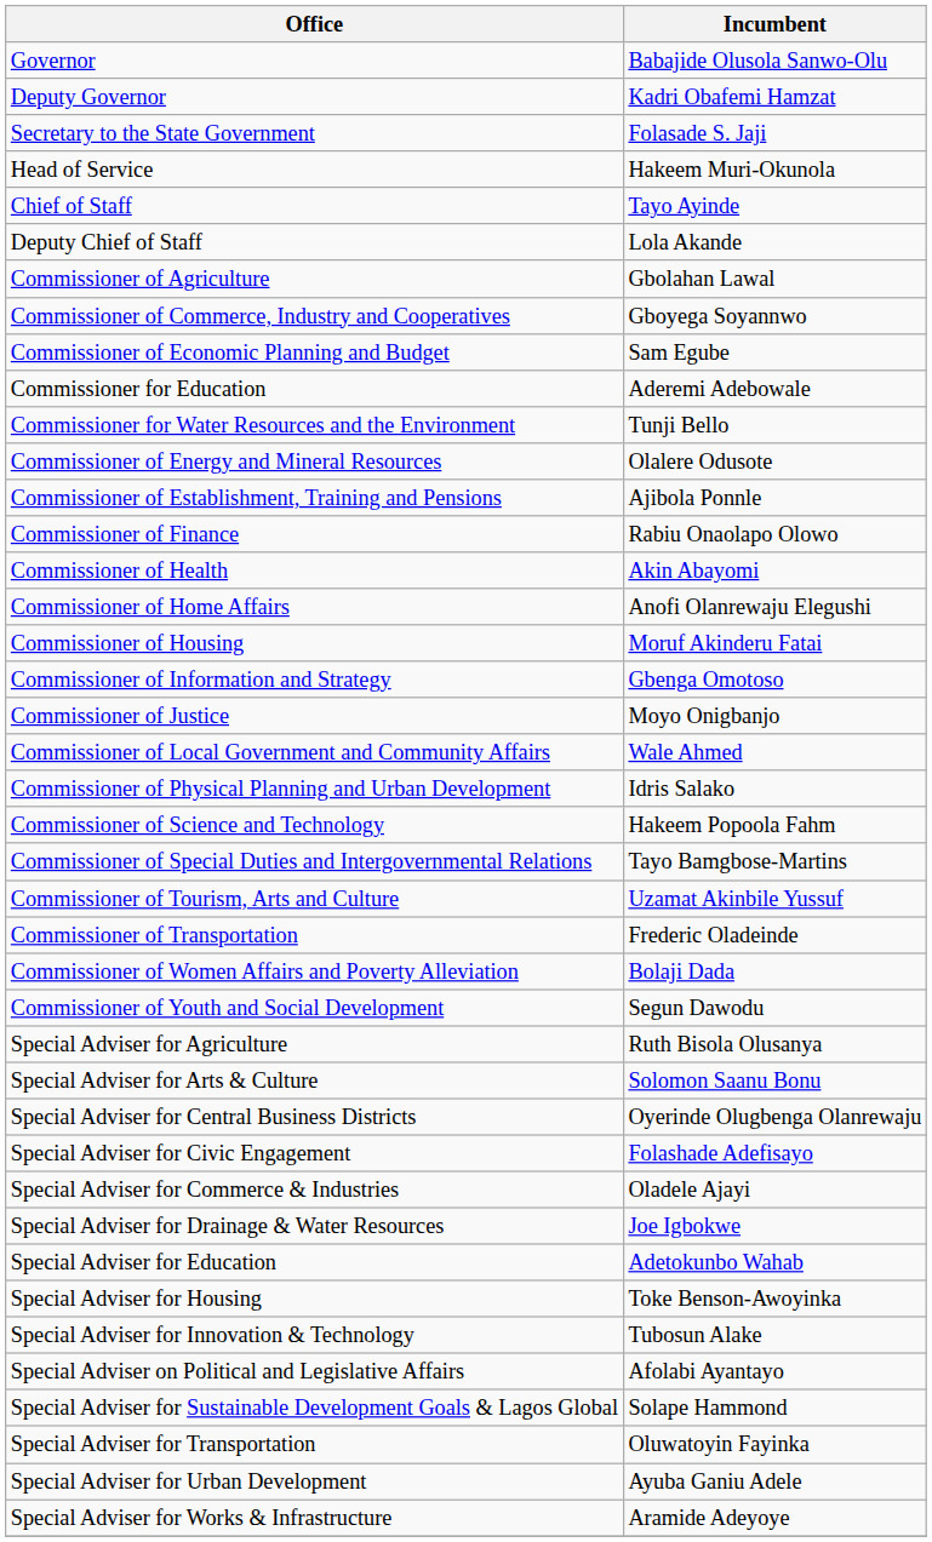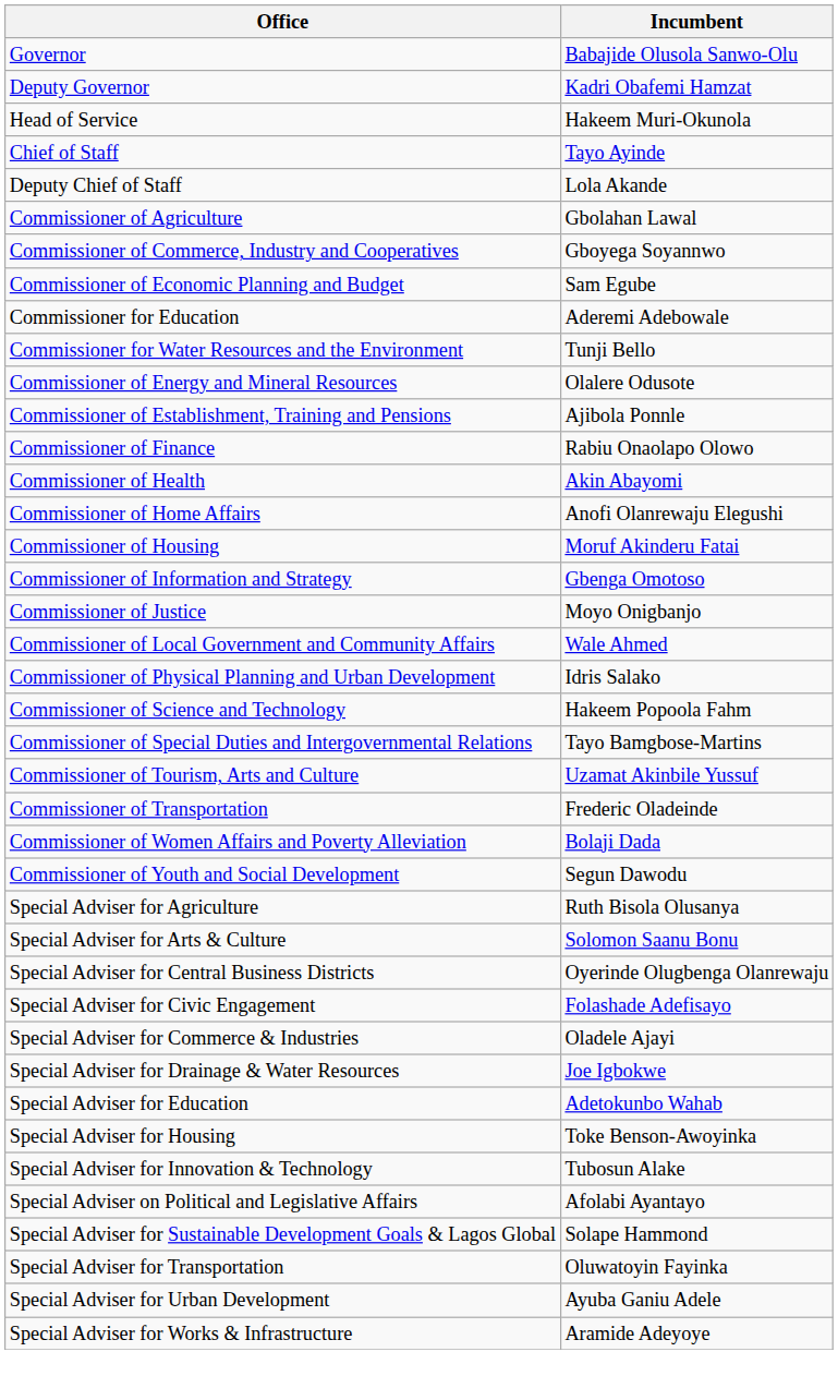- row: Secretary to the State Government | Folasade S. Jaji
